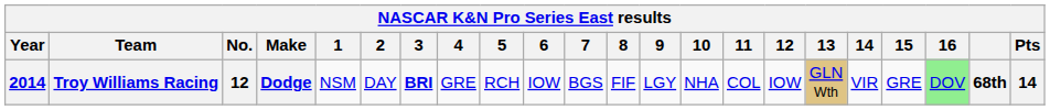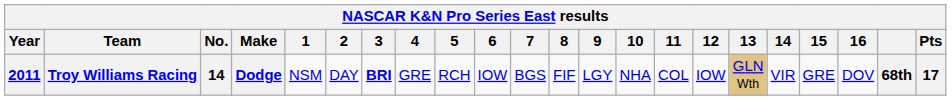Troy Williams Racing | Year: 2014 -> 2011
Troy Williams Racing | No.: 12 -> 14
Troy Williams Racing | 16: lightgreen background -> no background
Troy Williams Racing | Pts: 14 -> 17
